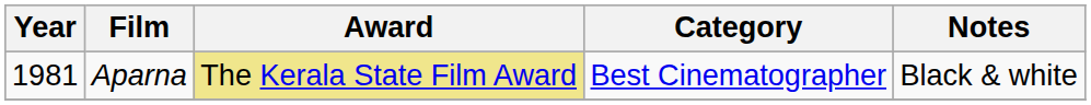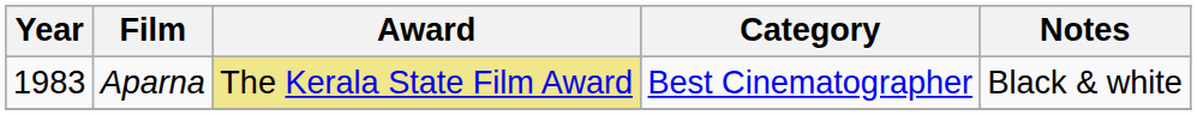Aparna | Year: 1981 -> 1983
